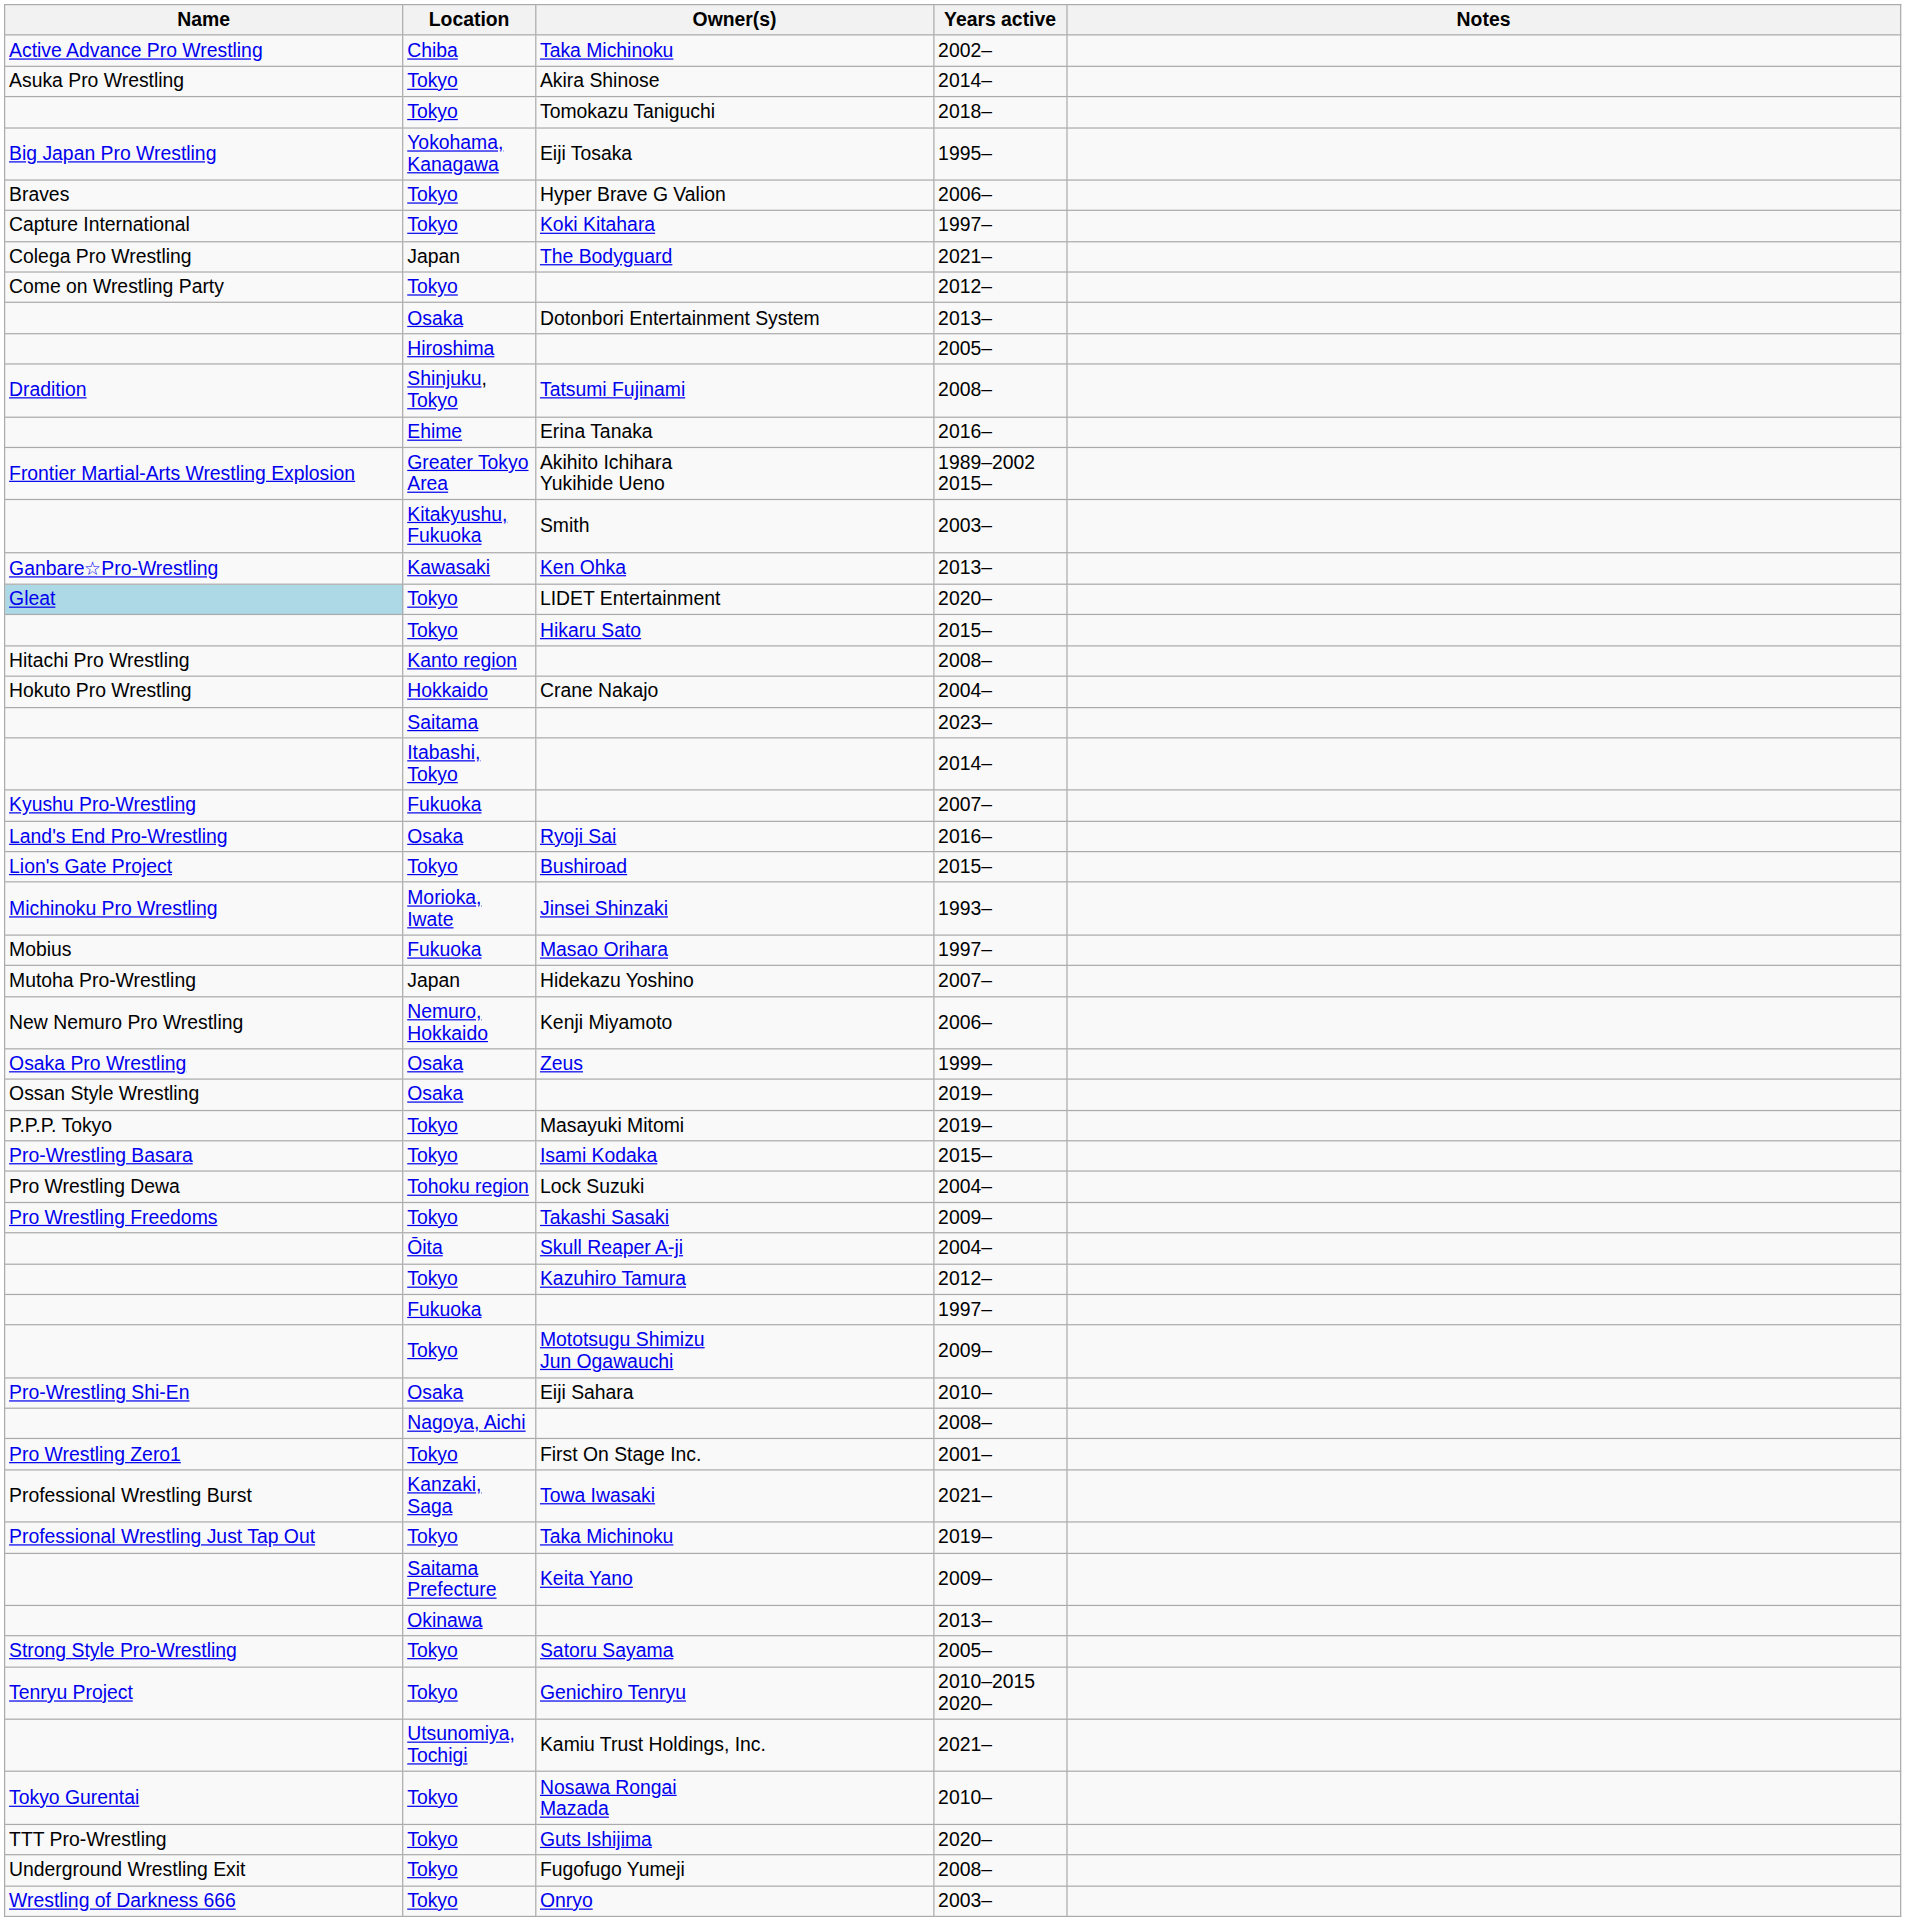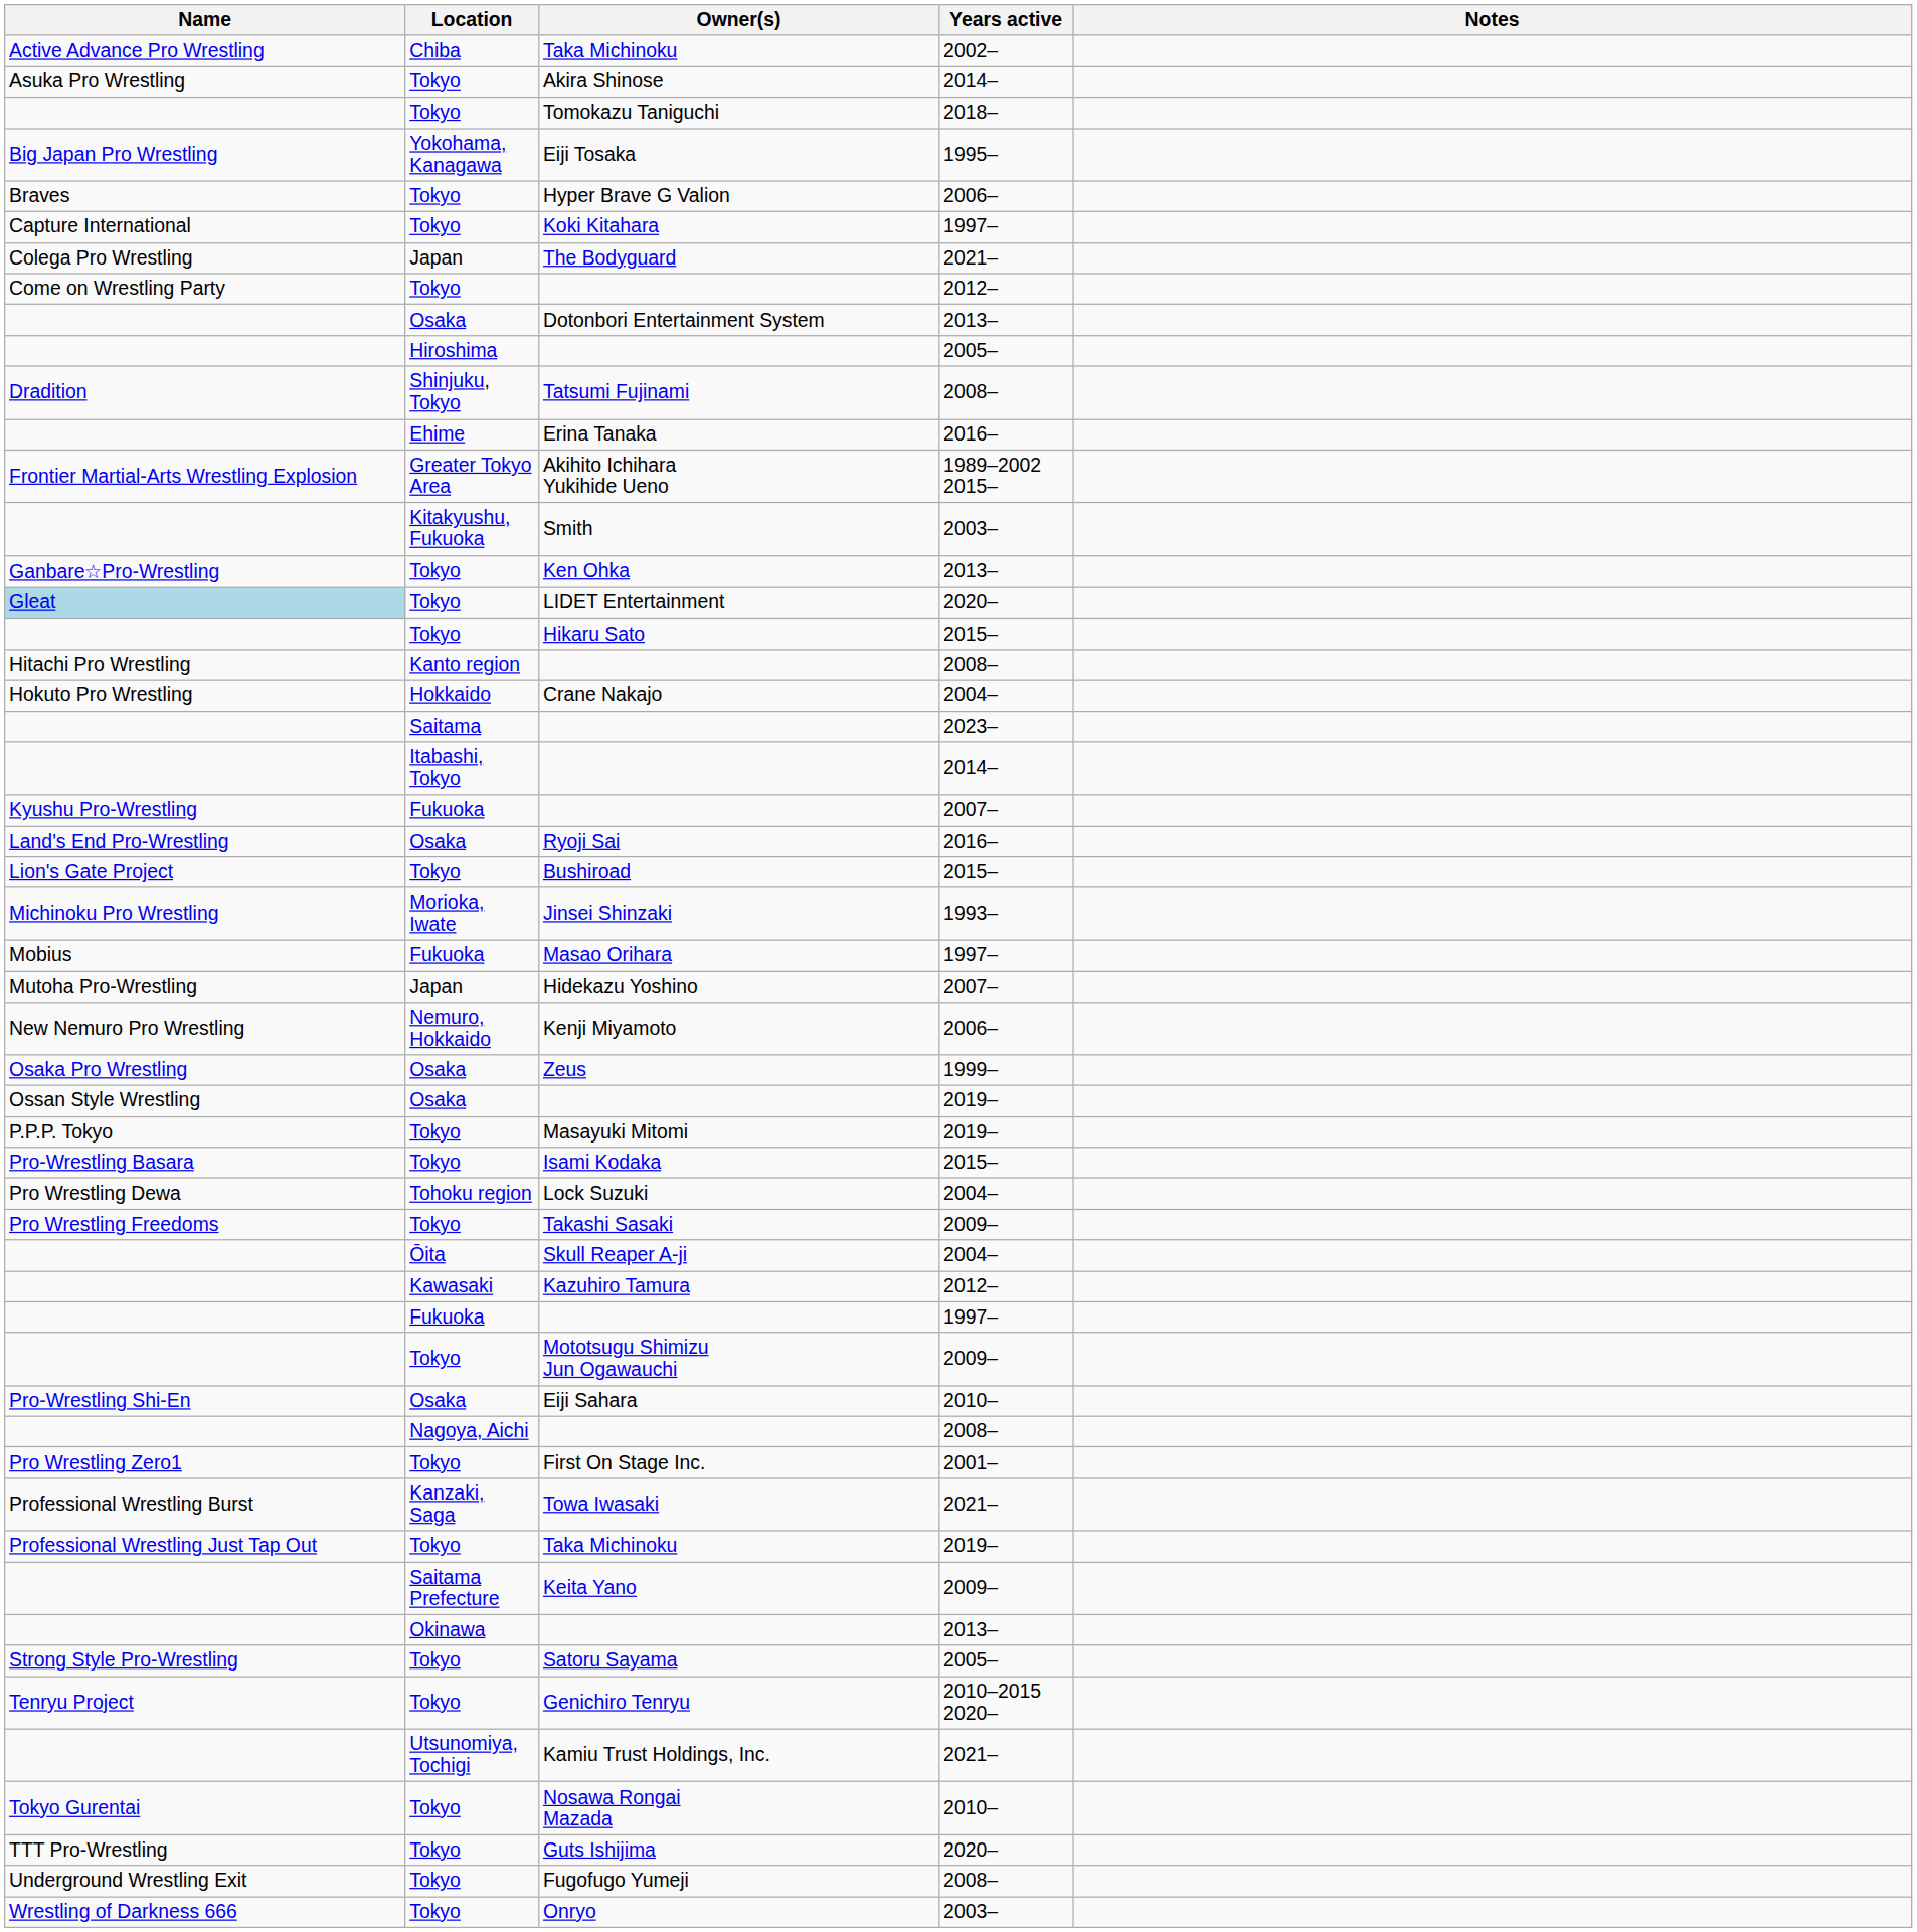Ken Ohka | Location: Kawasaki -> Tokyo
Kazuhiro Tamura | Location: Tokyo -> Kawasaki
